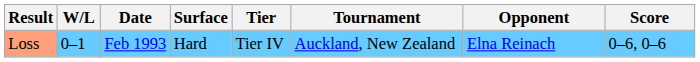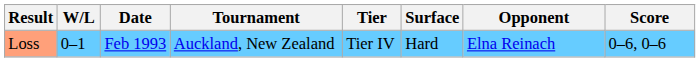columns swapped: Tournament <-> Surface
